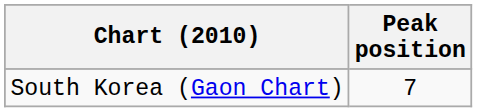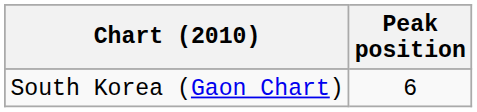South Korea (Gaon Chart) | Peak position: 7 -> 6
